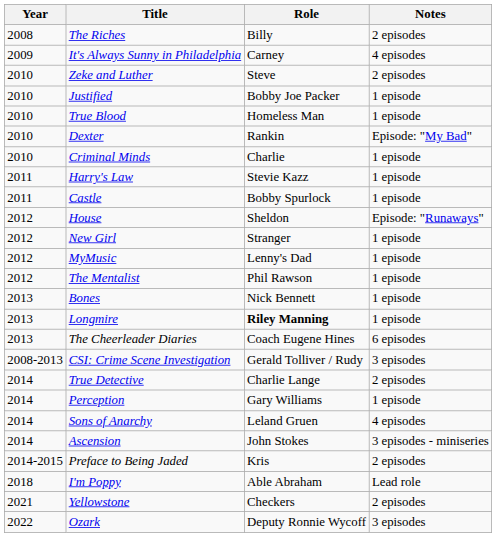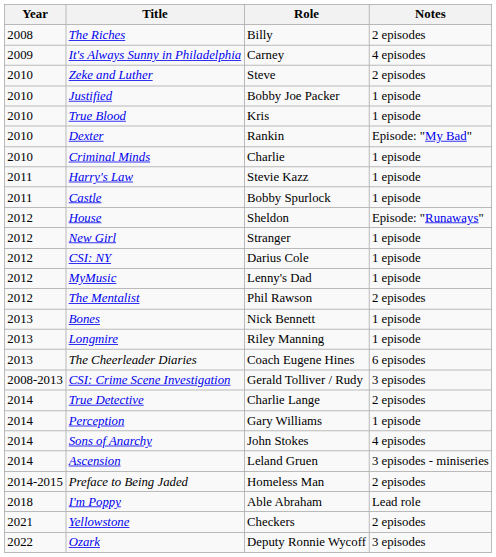True Blood | Role: Homeless Man -> Kris
+ row: 2012 | CSI: NY | Darius Cole | 1 episode
The Mentalist | Notes: 1 episode -> 2 episodes
Longmire | Role: bold -> normal
Sons of Anarchy | Role: Leland Gruen -> John Stokes
Ascension | Role: John Stokes -> Leland Gruen
Preface to Being Jaded | Role: Kris -> Homeless Man
